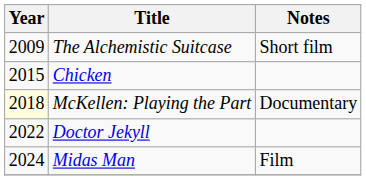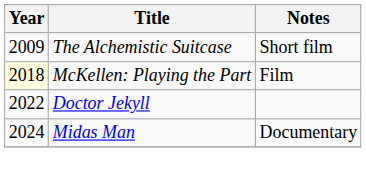- row: 2015 | Chicken
McKellen: Playing the Part | Notes: Documentary -> Film
Midas Man | Notes: Film -> Documentary
